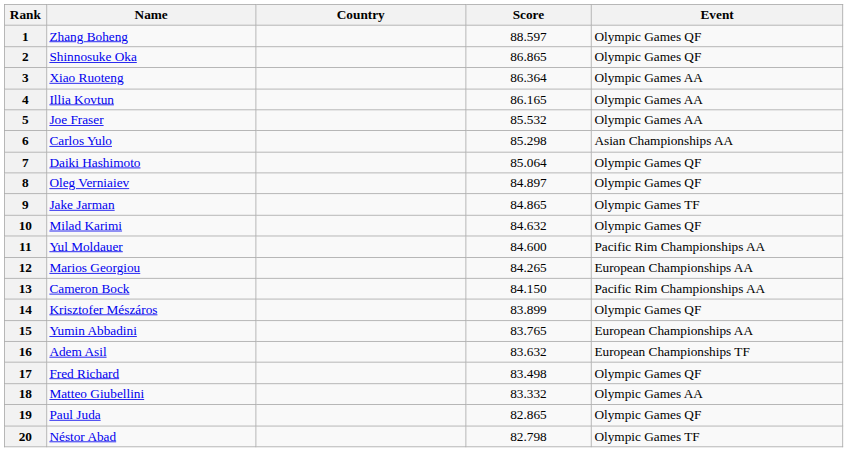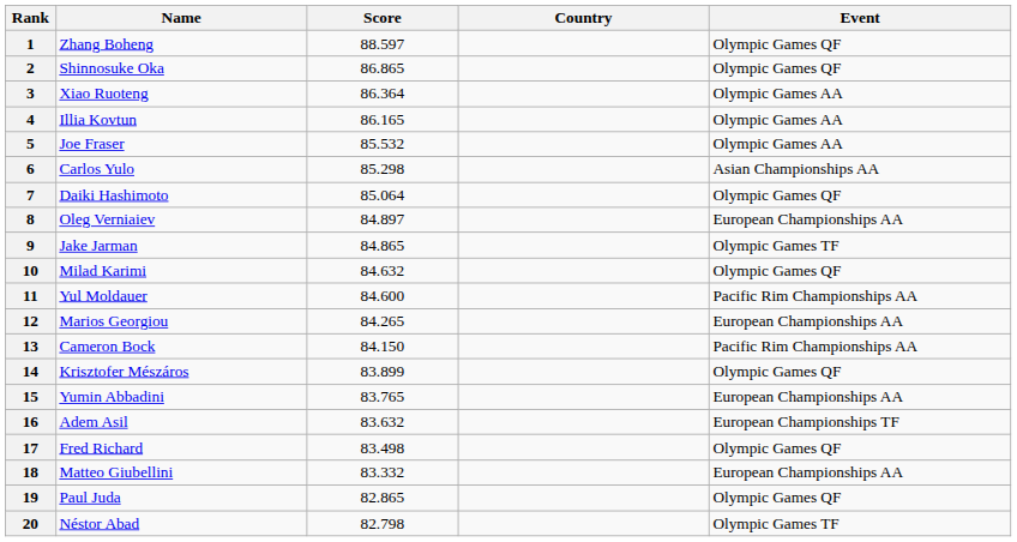columns swapped: Country <-> Score
8 | Event: Olympic Games QF -> European Championships AA
18 | Event: Olympic Games AA -> European Championships AA
